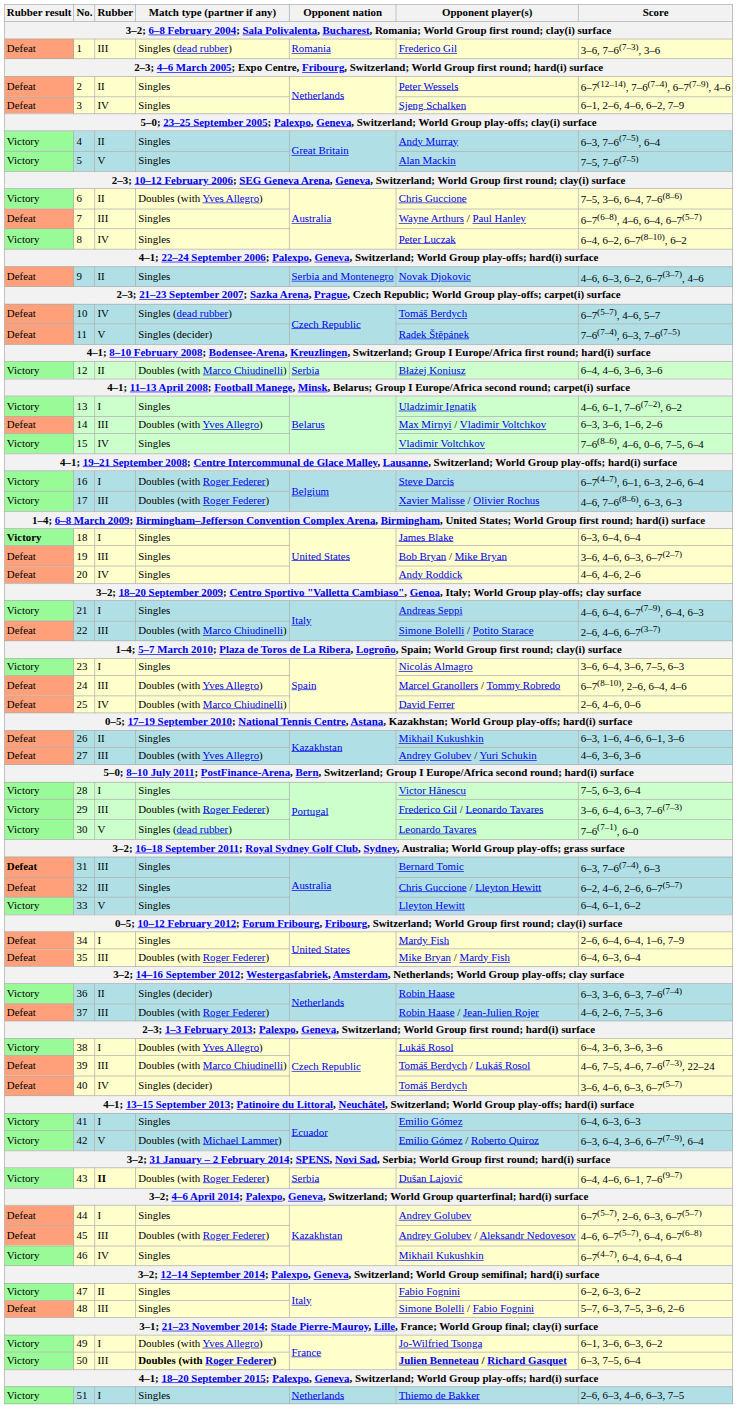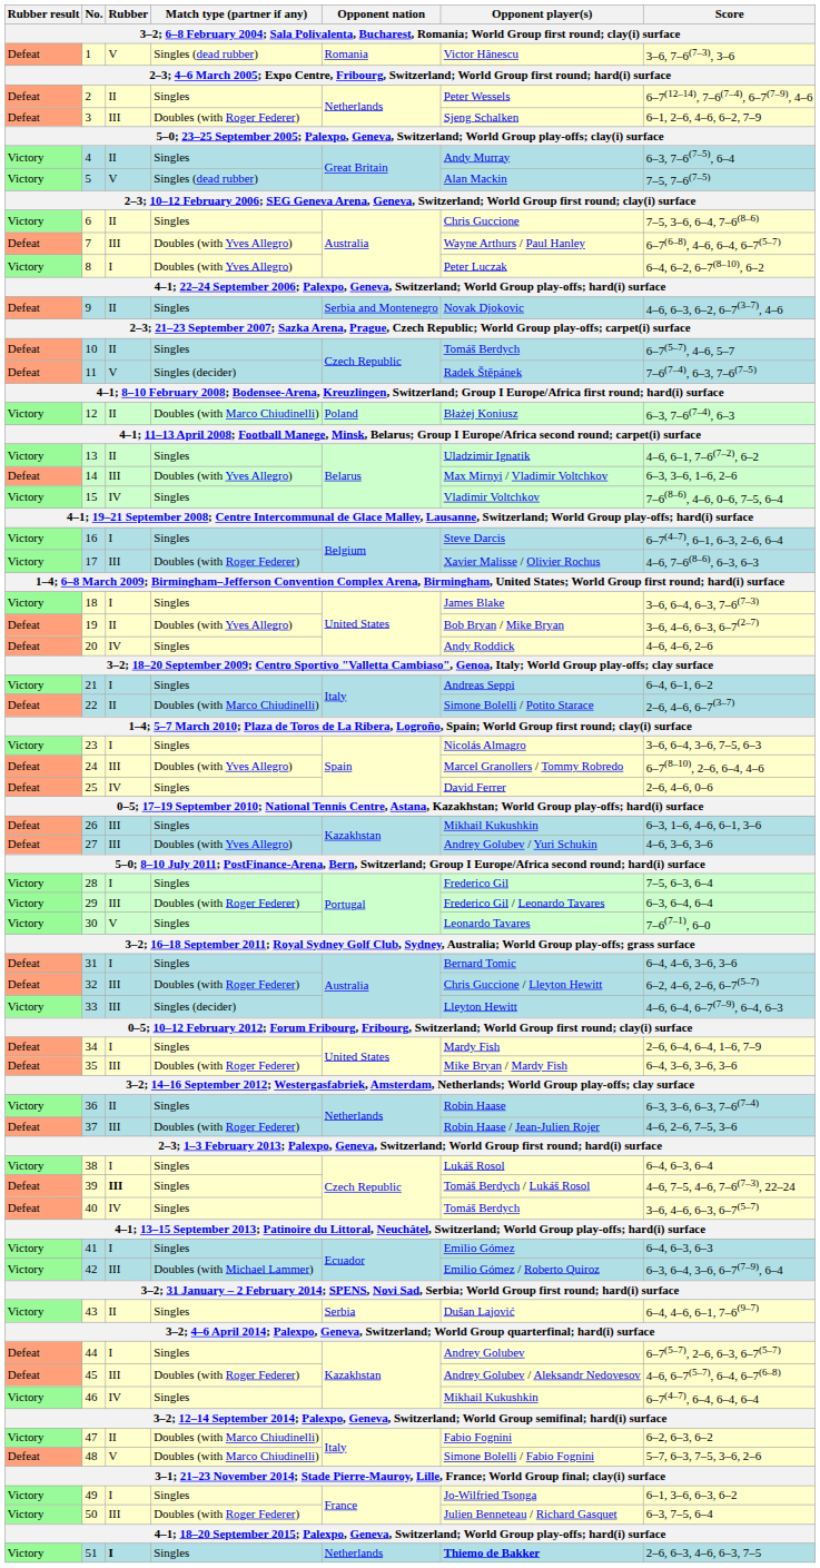1 | Rubber: III -> V
1 | Opponent player(s): Frederico Gil -> Victor Hănescu
3 | Rubber: IV -> III
3 | Match type (partner if any): Singles -> Doubles (with Roger Federer)
5 | Match type (partner if any): Singles -> Singles (dead rubber)
6 | Match type (partner if any): Doubles (with Yves Allegro) -> Singles
7 | Match type (partner if any): Singles -> Doubles (with Yves Allegro)
8 | Rubber: IV -> I
8 | Match type (partner if any): Singles -> Doubles (with Yves Allegro)
10 | Rubber: IV -> II
10 | Match type (partner if any): Singles (dead rubber) -> Singles
12 | Opponent nation: Serbia -> Poland
12 | Score: 6–4, 4–6, 3–6, 3–6 -> 6–3, 7–6(7–4), 6–3
13 | Rubber: I -> II
16 | Match type (partner if any): Doubles (with Roger Federer) -> Singles
18 | Rubber result: bold -> normal
18 | Score: 6–3, 6–4, 6–4 -> 3–6, 6–4, 6–3, 7–6(7–3)
19 | Rubber: III -> II
19 | Match type (partner if any): Singles -> Doubles (with Yves Allegro)
21 | Score: 4–6, 6–4, 6–7(7–9), 6–4, 6–3 -> 6–4, 6–1, 6–2
22 | Rubber: III -> II
25 | Match type (partner if any): Doubles (with Marco Chiudinelli) -> Singles
26 | Rubber: II -> III
28 | Opponent player(s): Victor Hănescu -> Frederico Gil
29 | Score: 3–6, 6–4, 6–3, 7–6(7–3) -> 6–3, 6–4, 6–4
30 | Match type (partner if any): Singles (dead rubber) -> Singles
31 | Rubber result: bold -> normal
31 | Rubber: III -> I
31 | Score: 6–3, 7–6(7–4), 6–3 -> 6–4, 4–6, 3–6, 3–6
32 | Match type (partner if any): Singles -> Doubles (with Roger Federer)
33 | Rubber: V -> III
33 | Match type (partner if any): Singles -> Singles (decider)
33 | Score: 6–4, 6–1, 6–2 -> 4–6, 6–4, 6–7(7–9), 6–4, 6–3
35 | Score: 6–4, 6–3, 6–4 -> 6–4, 3–6, 3–6, 3–6
36 | Match type (partner if any): Singles (decider) -> Singles
38 | Match type (partner if any): Doubles (with Yves Allegro) -> Singles
38 | Score: 6–4, 3–6, 3–6, 3–6 -> 6–4, 6–3, 6–4
39 | Rubber: normal -> bold
39 | Match type (partner if any): Doubles (with Marco Chiudinelli) -> Singles
40 | Match type (partner if any): Singles (decider) -> Singles
42 | Rubber: V -> III
43 | Rubber: bold -> normal
43 | Match type (partner if any): Doubles (with Roger Federer) -> Singles
47 | Match type (partner if any): Singles -> Doubles (with Marco Chiudinelli)
48 | Rubber: III -> V
48 | Match type (partner if any): Singles -> Doubles (with Marco Chiudinelli)
49 | Match type (partner if any): Doubles (with Yves Allegro) -> Singles
50 | Match type (partner if any): bold -> normal
50 | Opponent player(s): bold -> normal
51 | Rubber: normal -> bold
51 | Opponent player(s): normal -> bold
